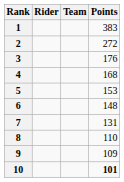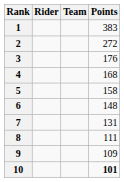5 | Points: 153 -> 158
8 | Points: 110 -> 111
